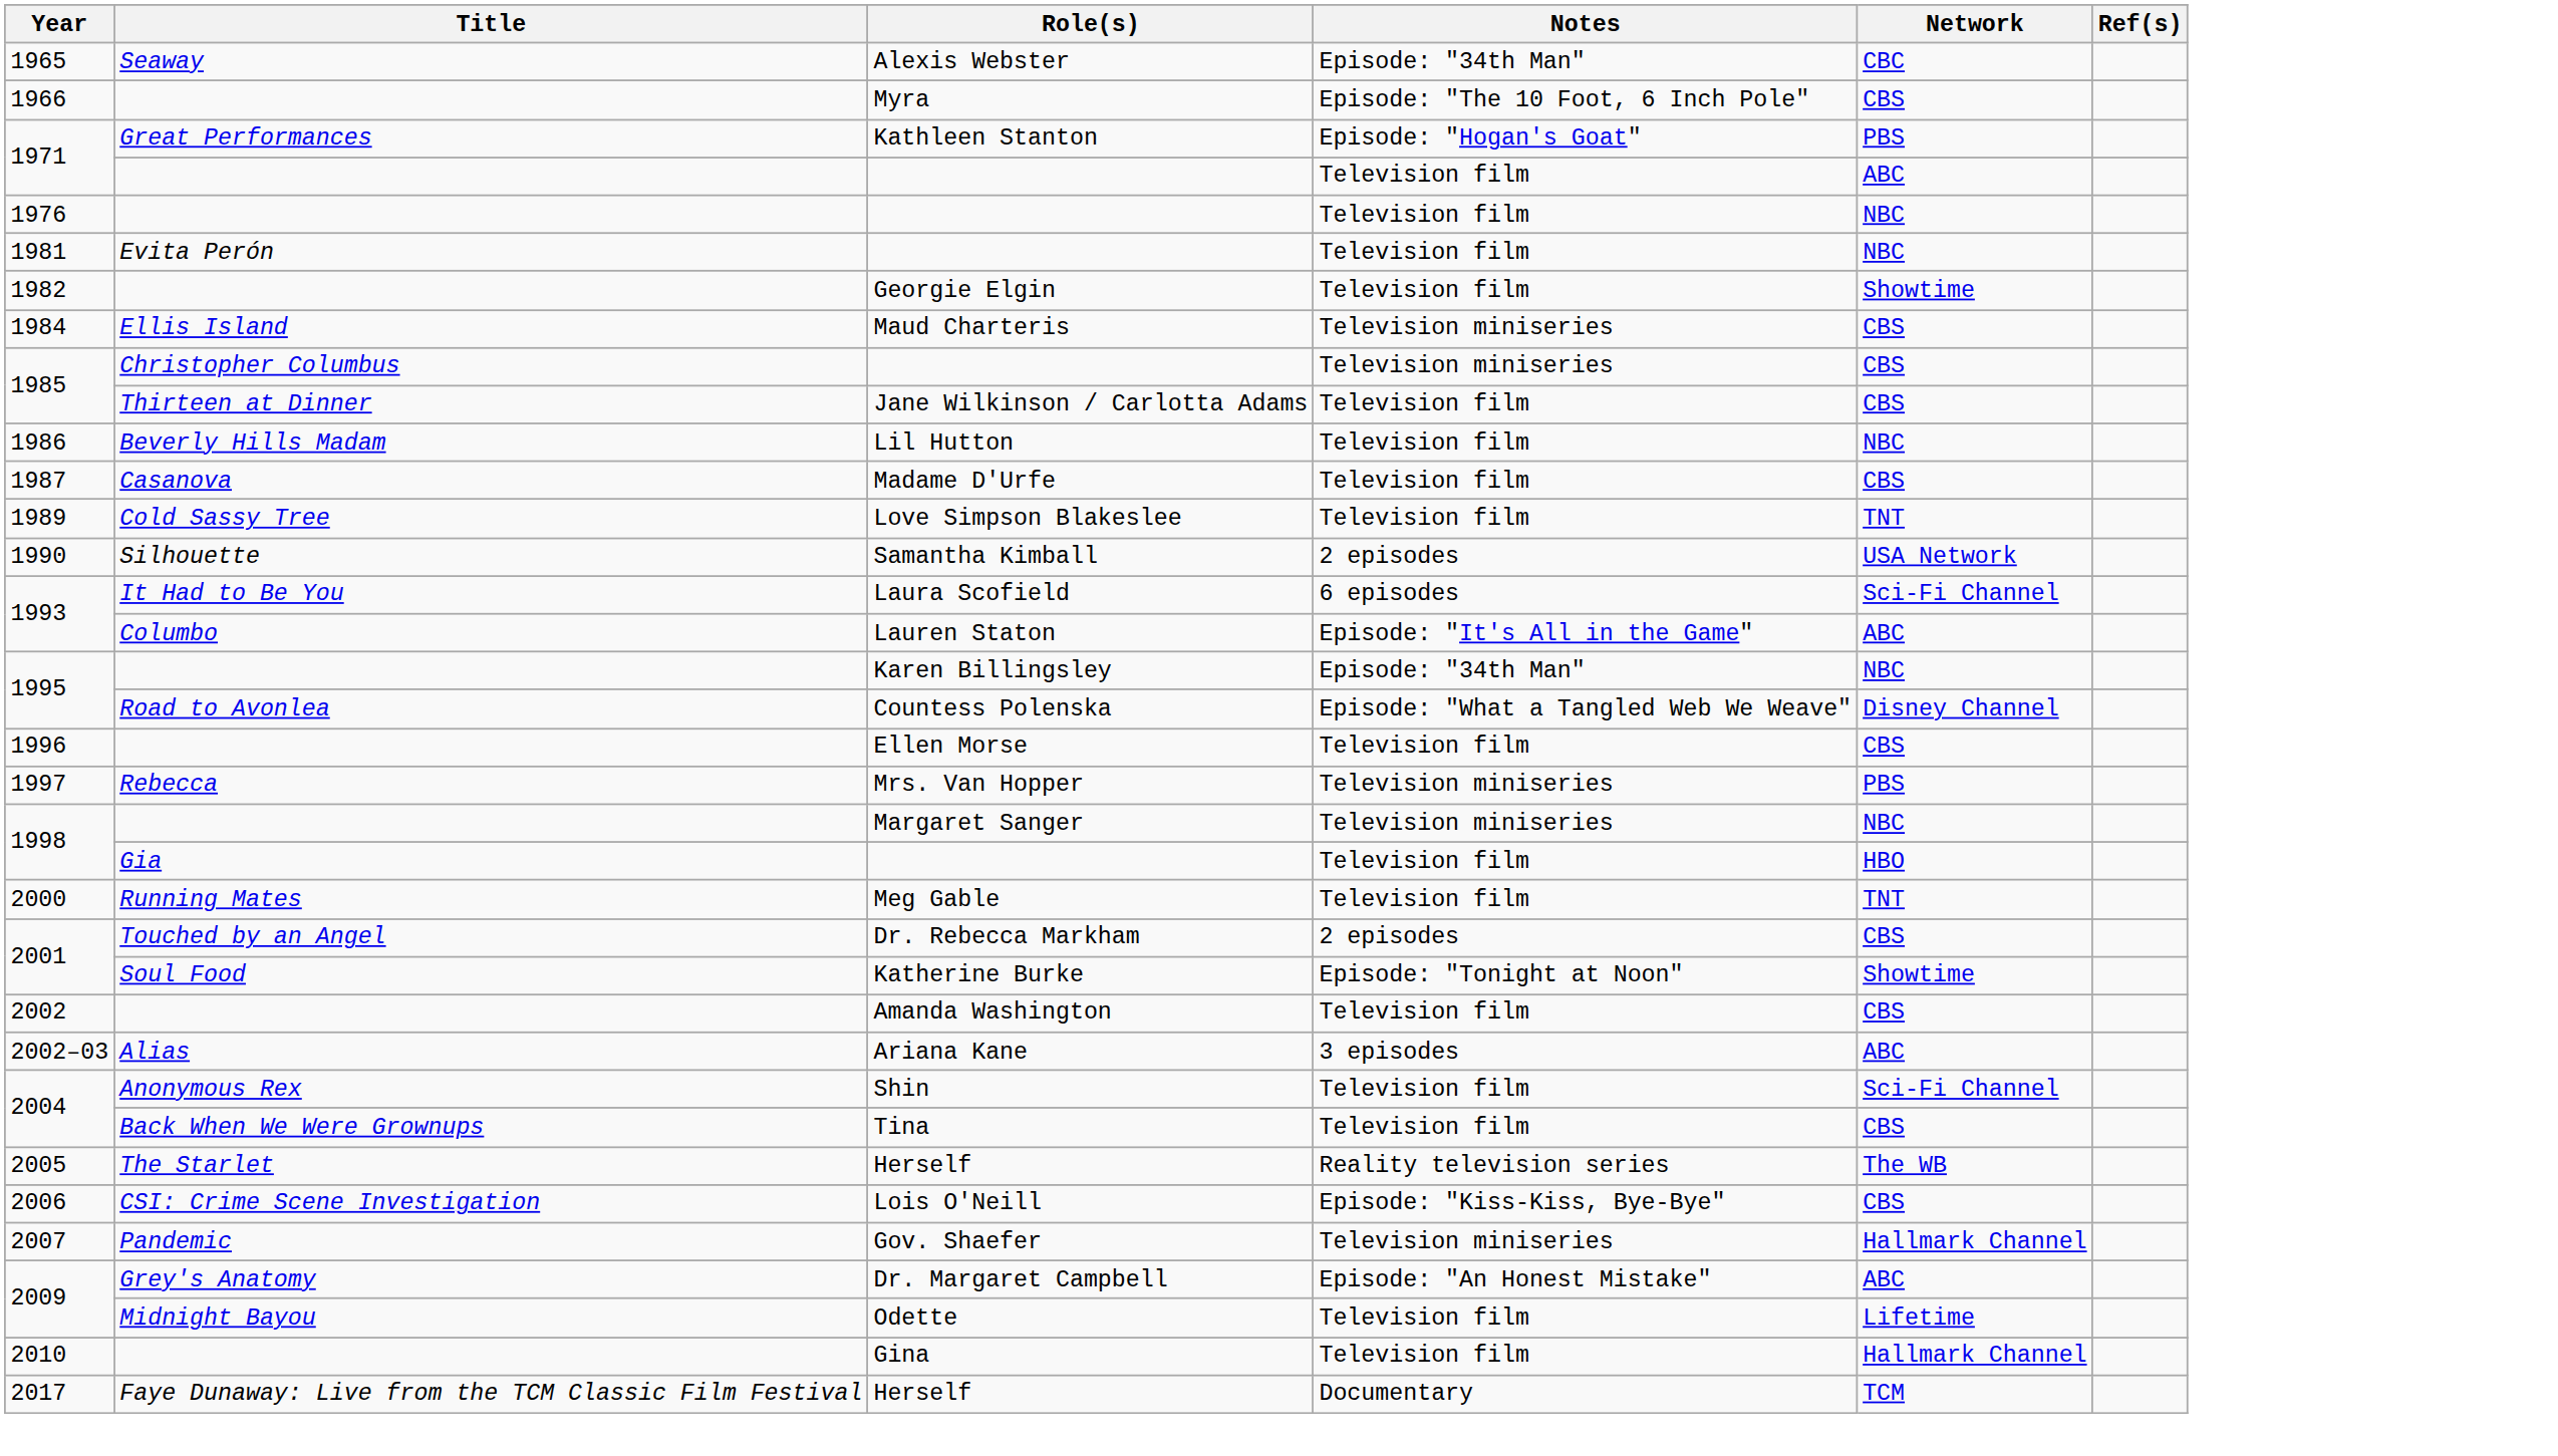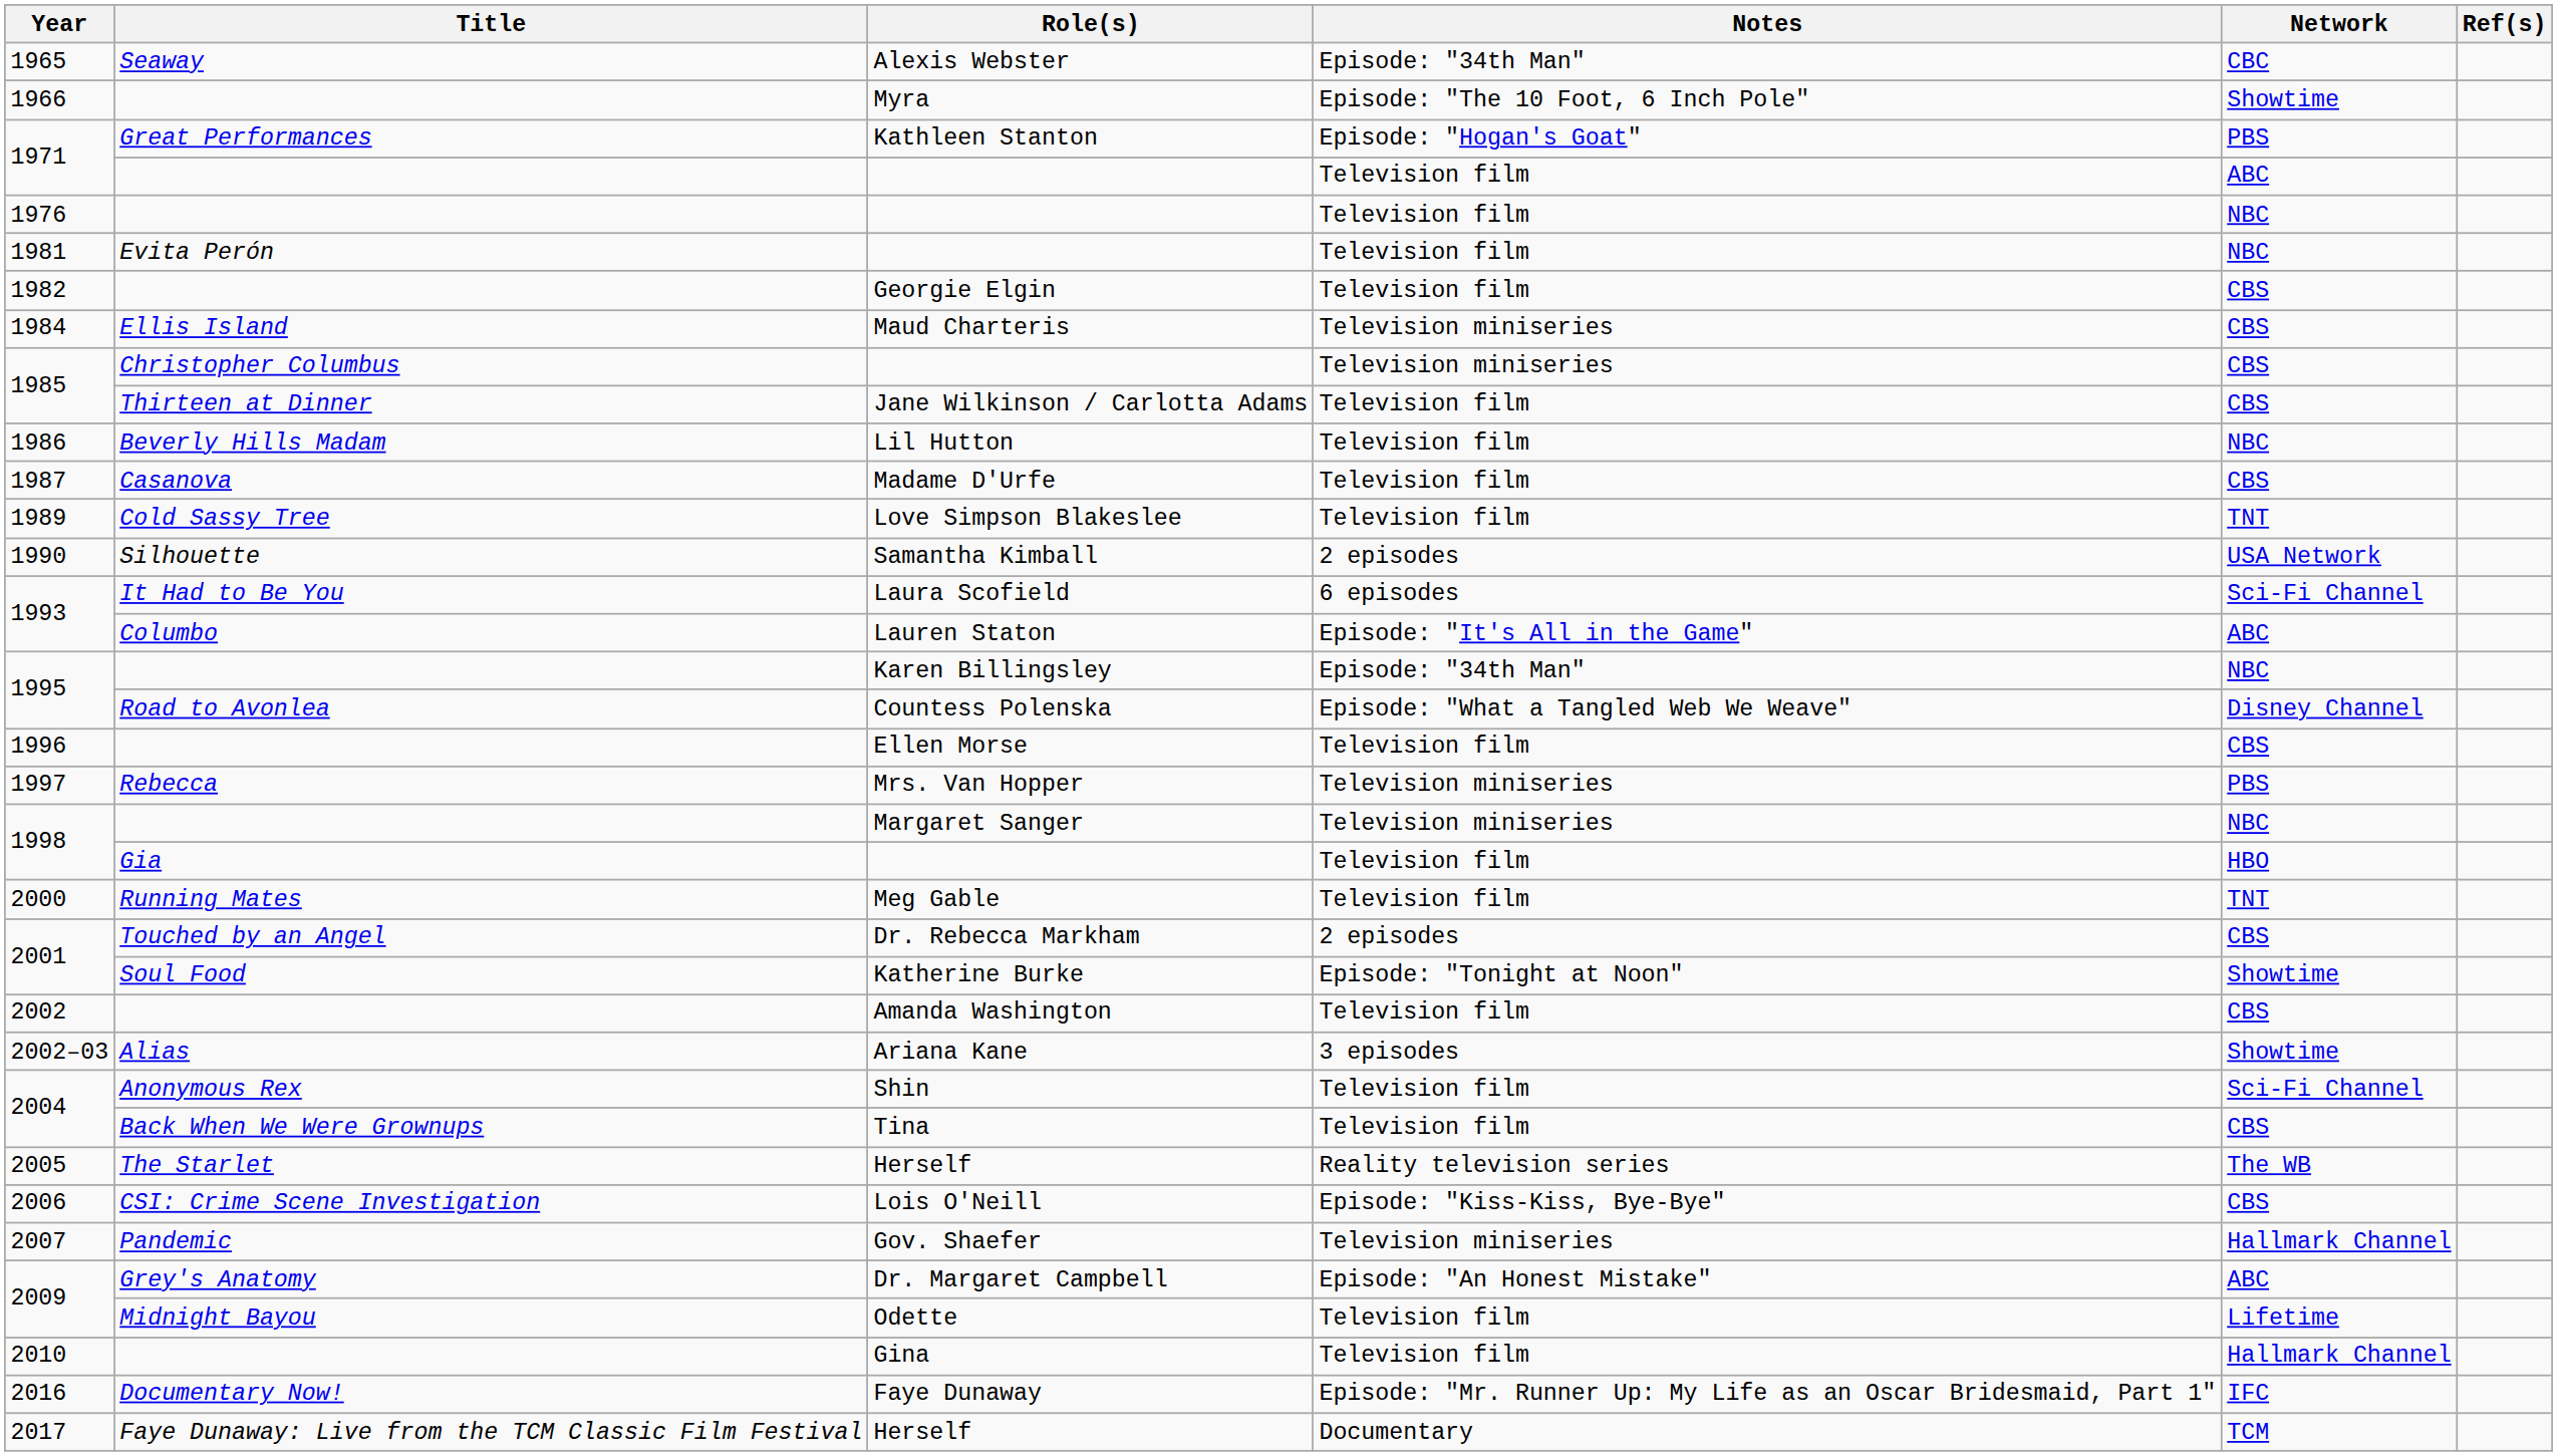Myra | Network: CBS -> Showtime
Georgie Elgin | Network: Showtime -> CBS
Ariana Kane | Network: ABC -> Showtime
+ row: 2016 | Documentary Now! | Faye Dunaway | Episode: "Mr. Runner Up: My Life as an Oscar Bridesmaid, Part 1" | IFC
